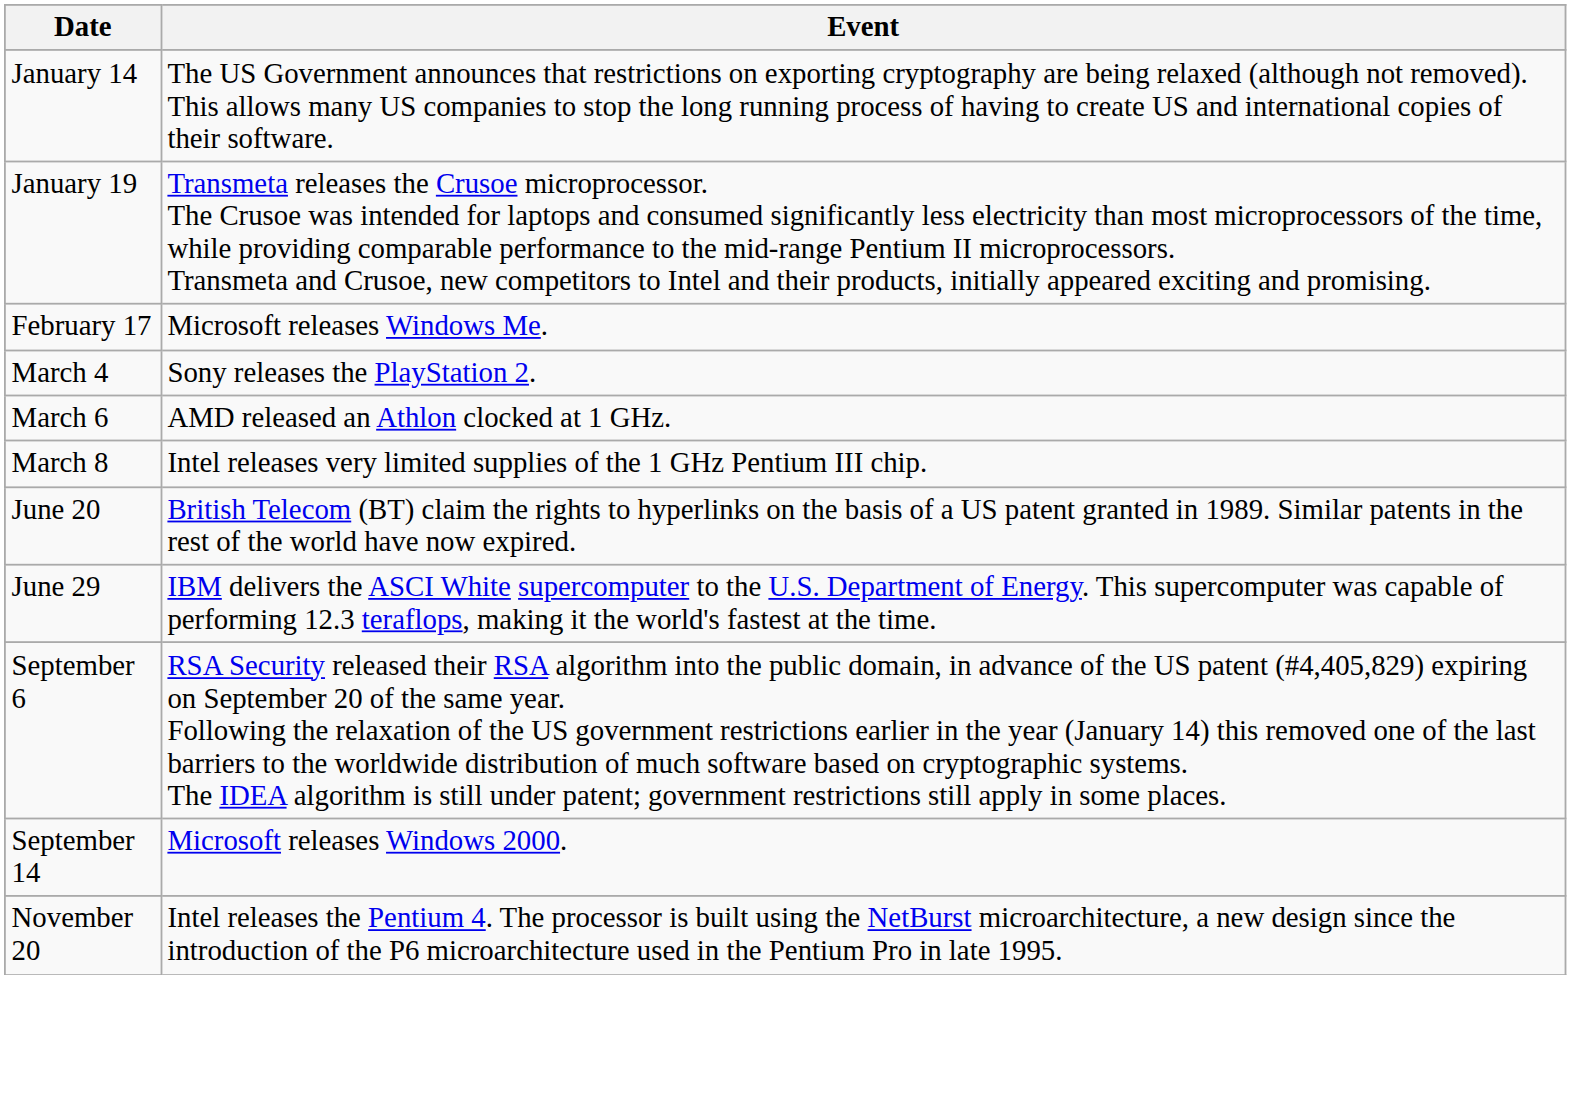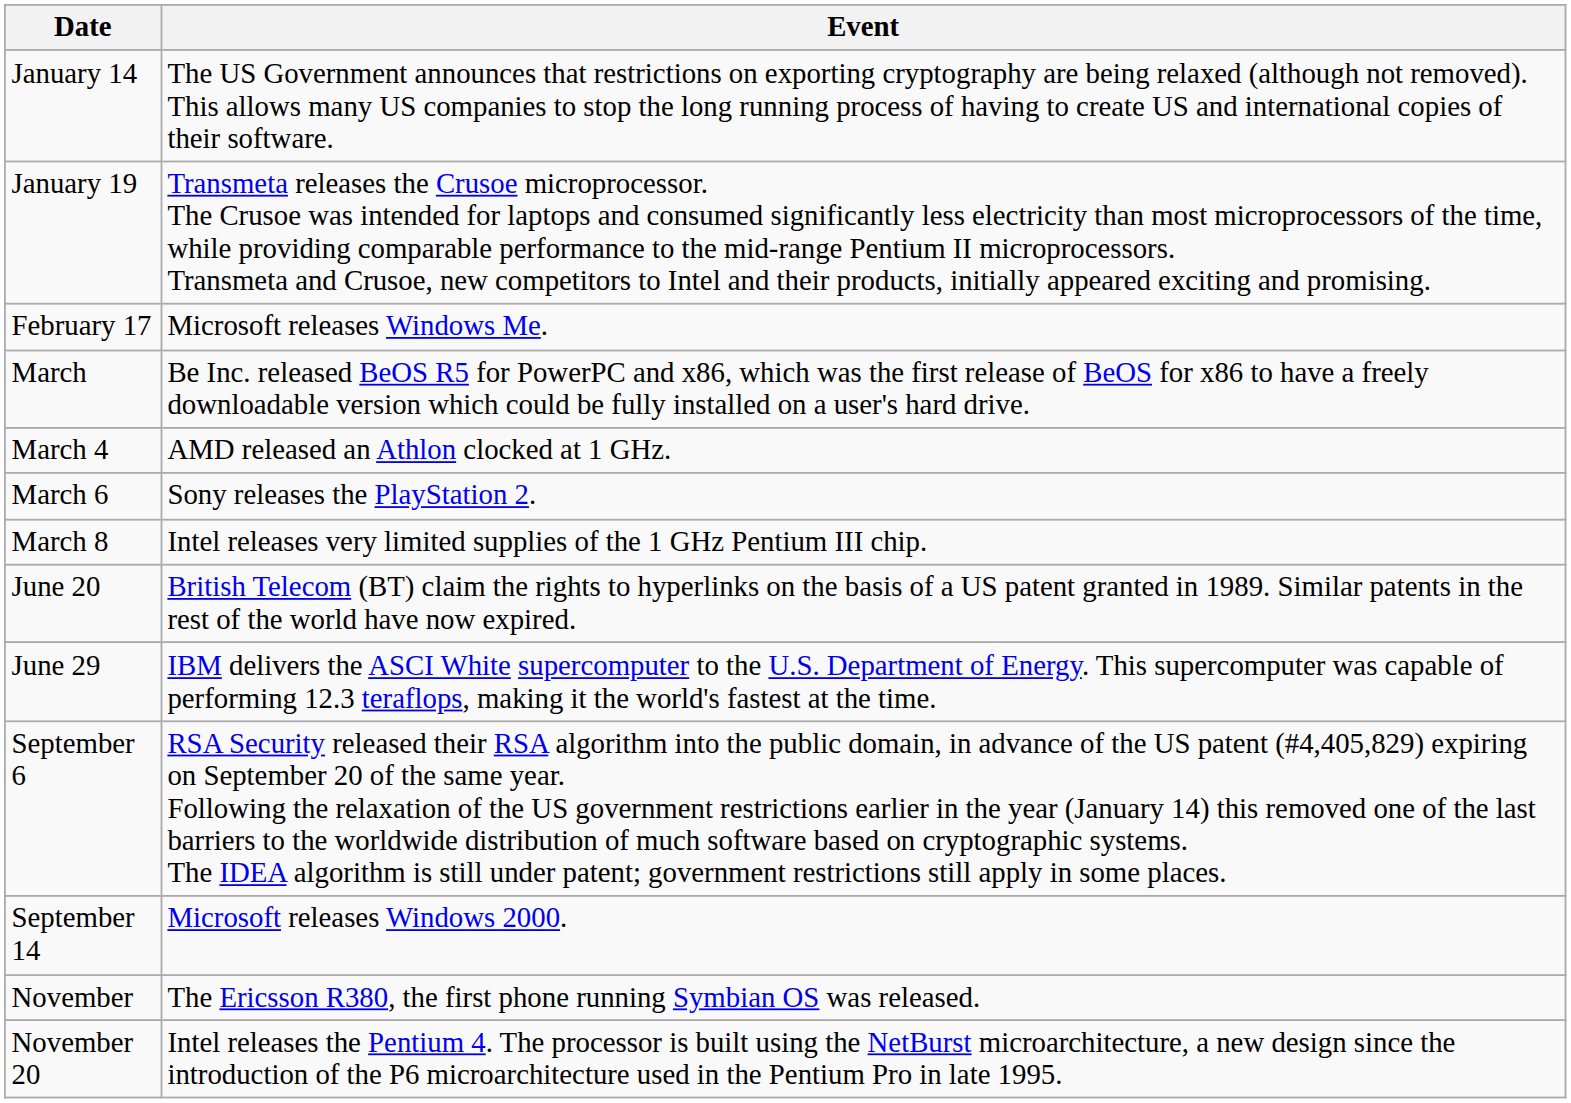+ row: March | Be Inc. released BeOS R5 for PowerPC and x86, which was the first release of BeOS for x86 to have a freely downloadable version which could be fully installed on a user's hard drive.
March 4 | Event: Sony releases the PlayStation 2. -> AMD released an Athlon clocked at 1 GHz.
March 6 | Event: AMD released an Athlon clocked at 1 GHz. -> Sony releases the PlayStation 2.
+ row: November | The Ericsson R380, the first phone running Symbian OS was released.
